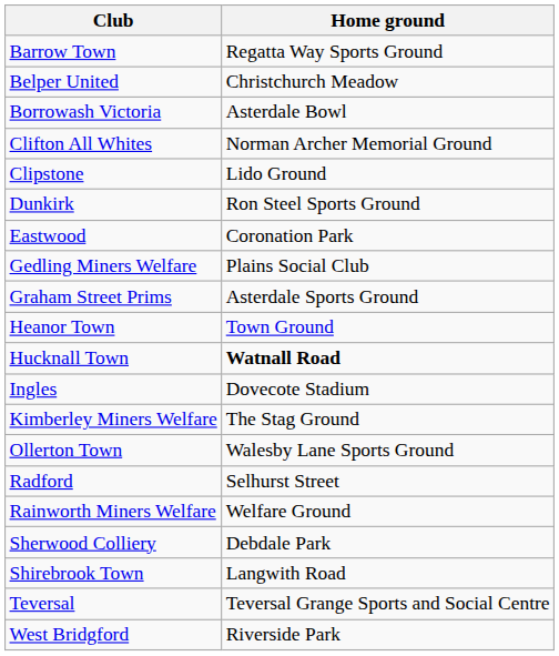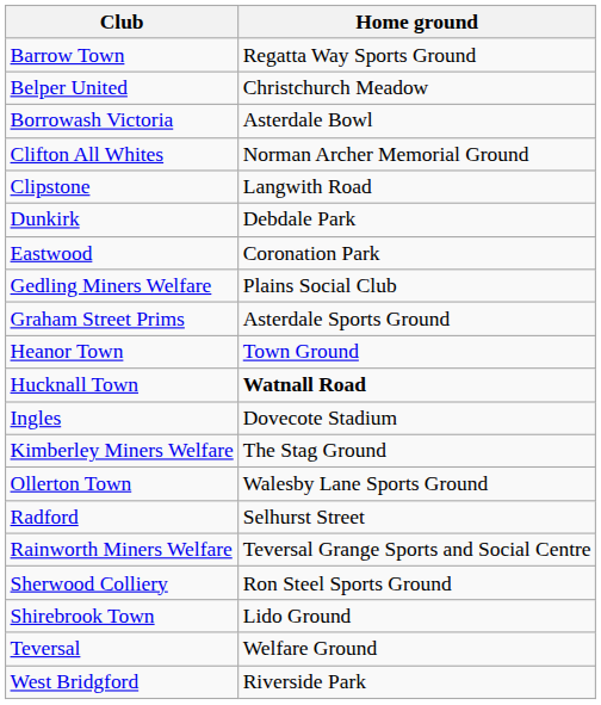Clipstone | Home ground: Lido Ground -> Langwith Road
Dunkirk | Home ground: Ron Steel Sports Ground -> Debdale Park
Rainworth Miners Welfare | Home ground: Welfare Ground -> Teversal Grange Sports and Social Centre
Sherwood Colliery | Home ground: Debdale Park -> Ron Steel Sports Ground
Shirebrook Town | Home ground: Langwith Road -> Lido Ground
Teversal | Home ground: Teversal Grange Sports and Social Centre -> Welfare Ground
